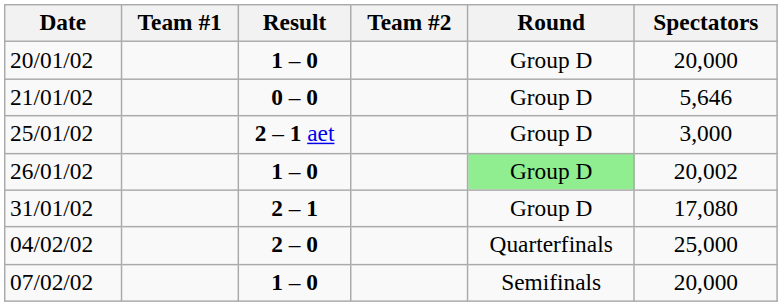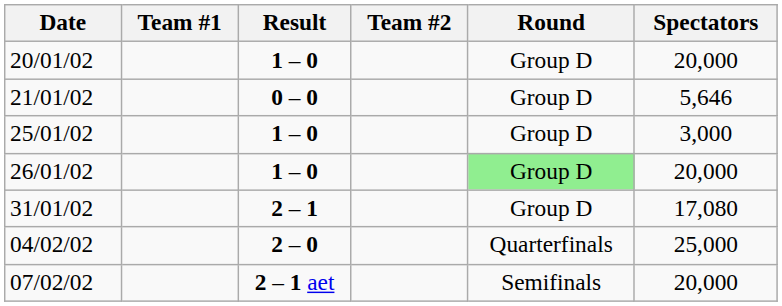25/01/02 | Result: 2 – 1 aet -> 1 – 0
26/01/02 | Spectators: 20,002 -> 20,000
07/02/02 | Result: 1 – 0 -> 2 – 1 aet
